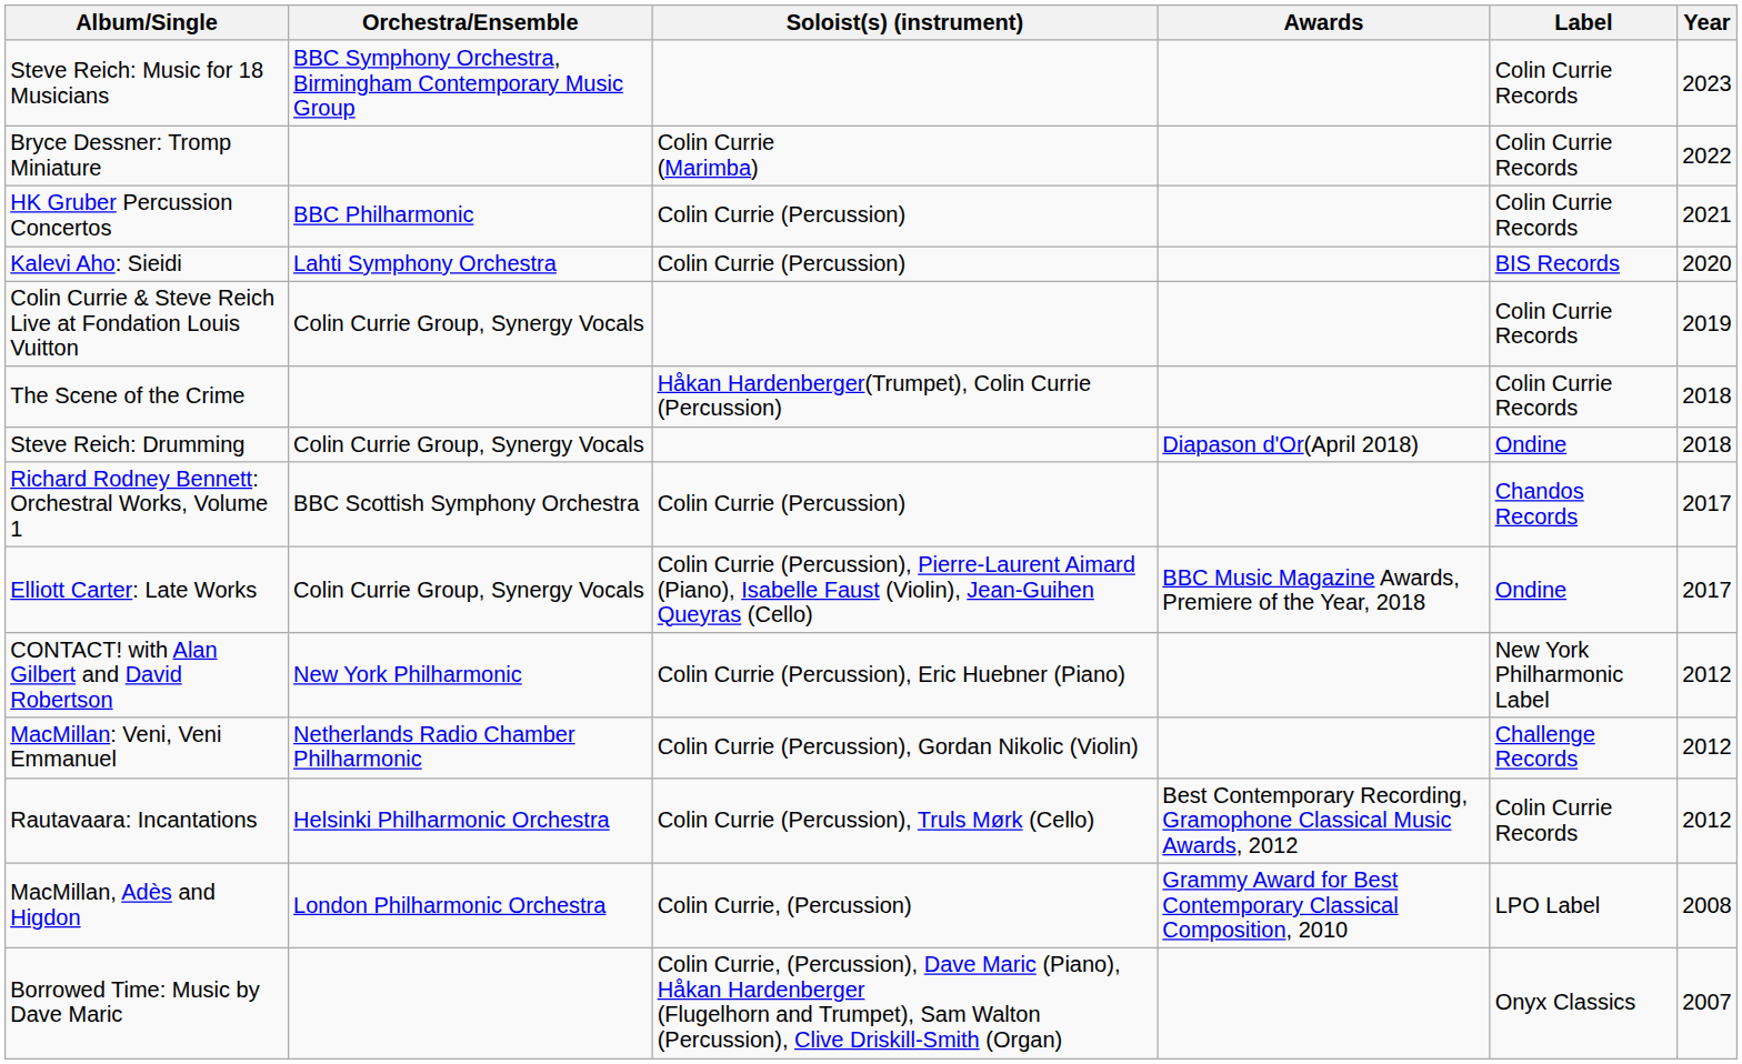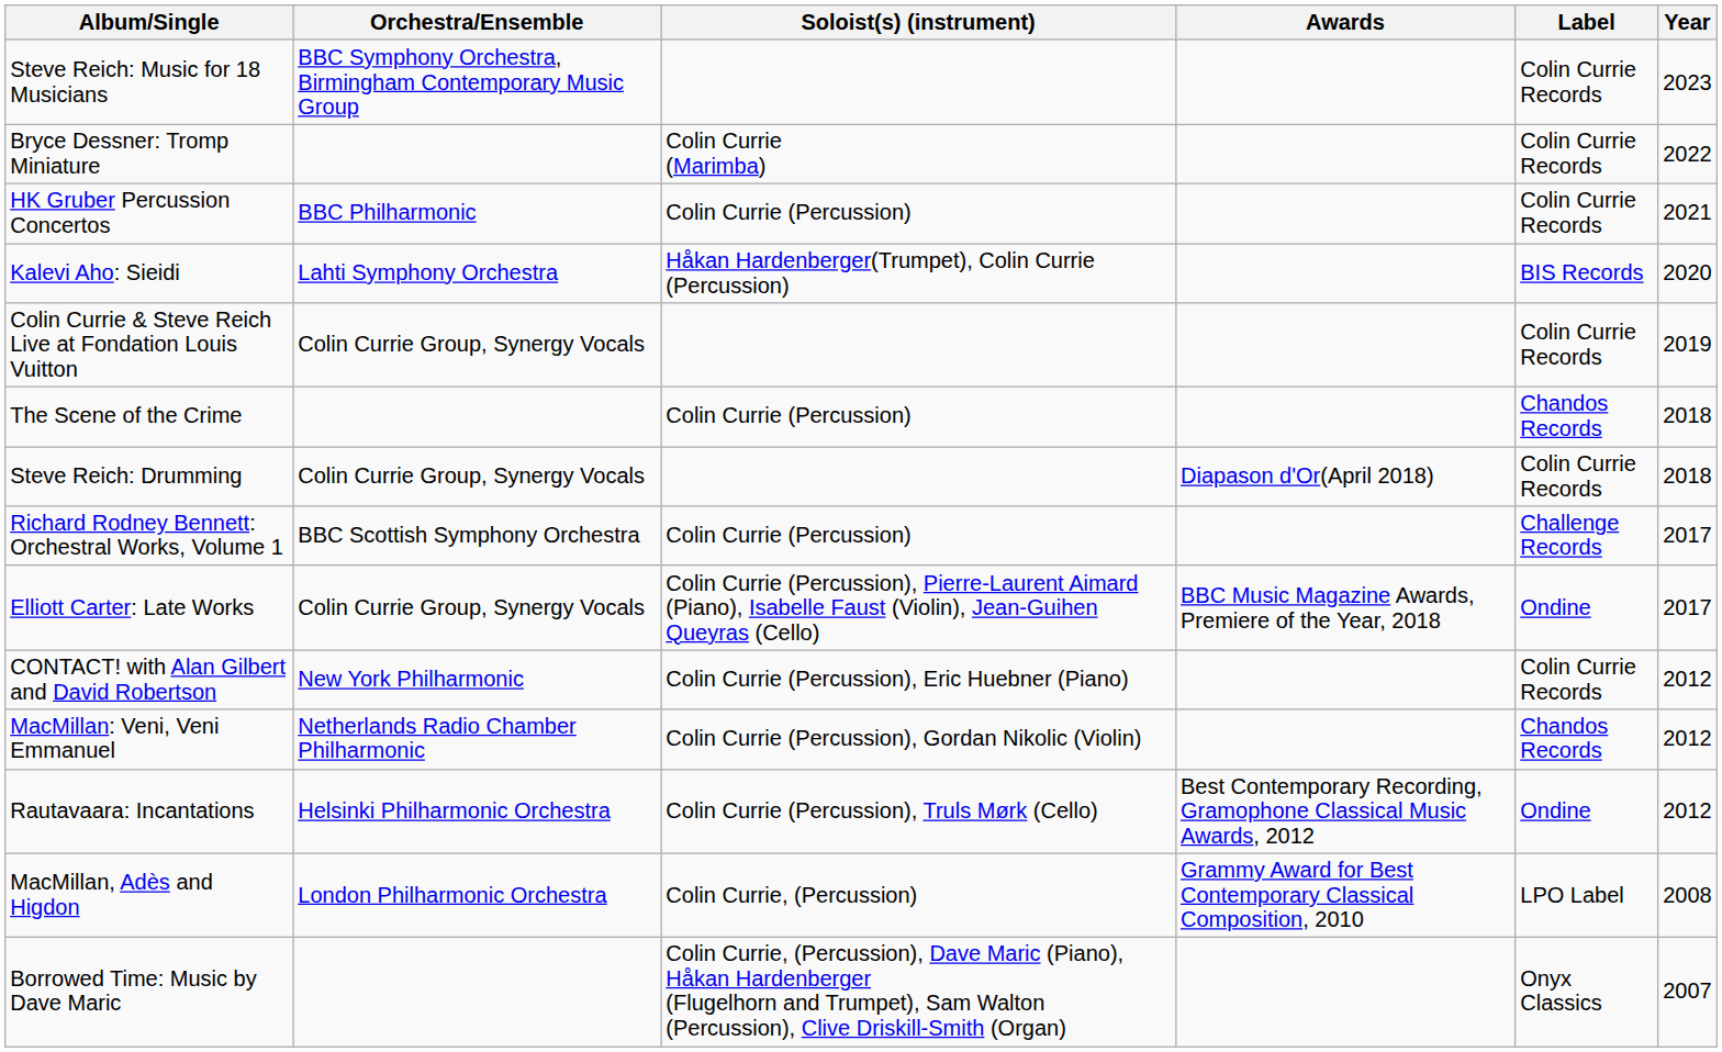Kalevi Aho: Sieidi | Soloist(s) (instrument): Colin Currie (Percussion) -> Håkan Hardenberger(Trumpet), Colin Currie (Percussion)
The Scene of the Crime | Soloist(s) (instrument): Håkan Hardenberger(Trumpet), Colin Currie (Percussion) -> Colin Currie (Percussion)
The Scene of the Crime | Label: Colin Currie Records -> Chandos Records
Steve Reich: Drumming | Label: Ondine -> Colin Currie Records
Richard Rodney Bennett: Orchestral Works, Volume 1 | Label: Chandos Records -> Challenge Records
CONTACT! with Alan Gilbert and David Robertson | Label: New York Philharmonic Label -> Colin Currie Records
MacMillan: Veni, Veni Emmanuel | Label: Challenge Records -> Chandos Records
Rautavaara: Incantations | Label: Colin Currie Records -> Ondine
